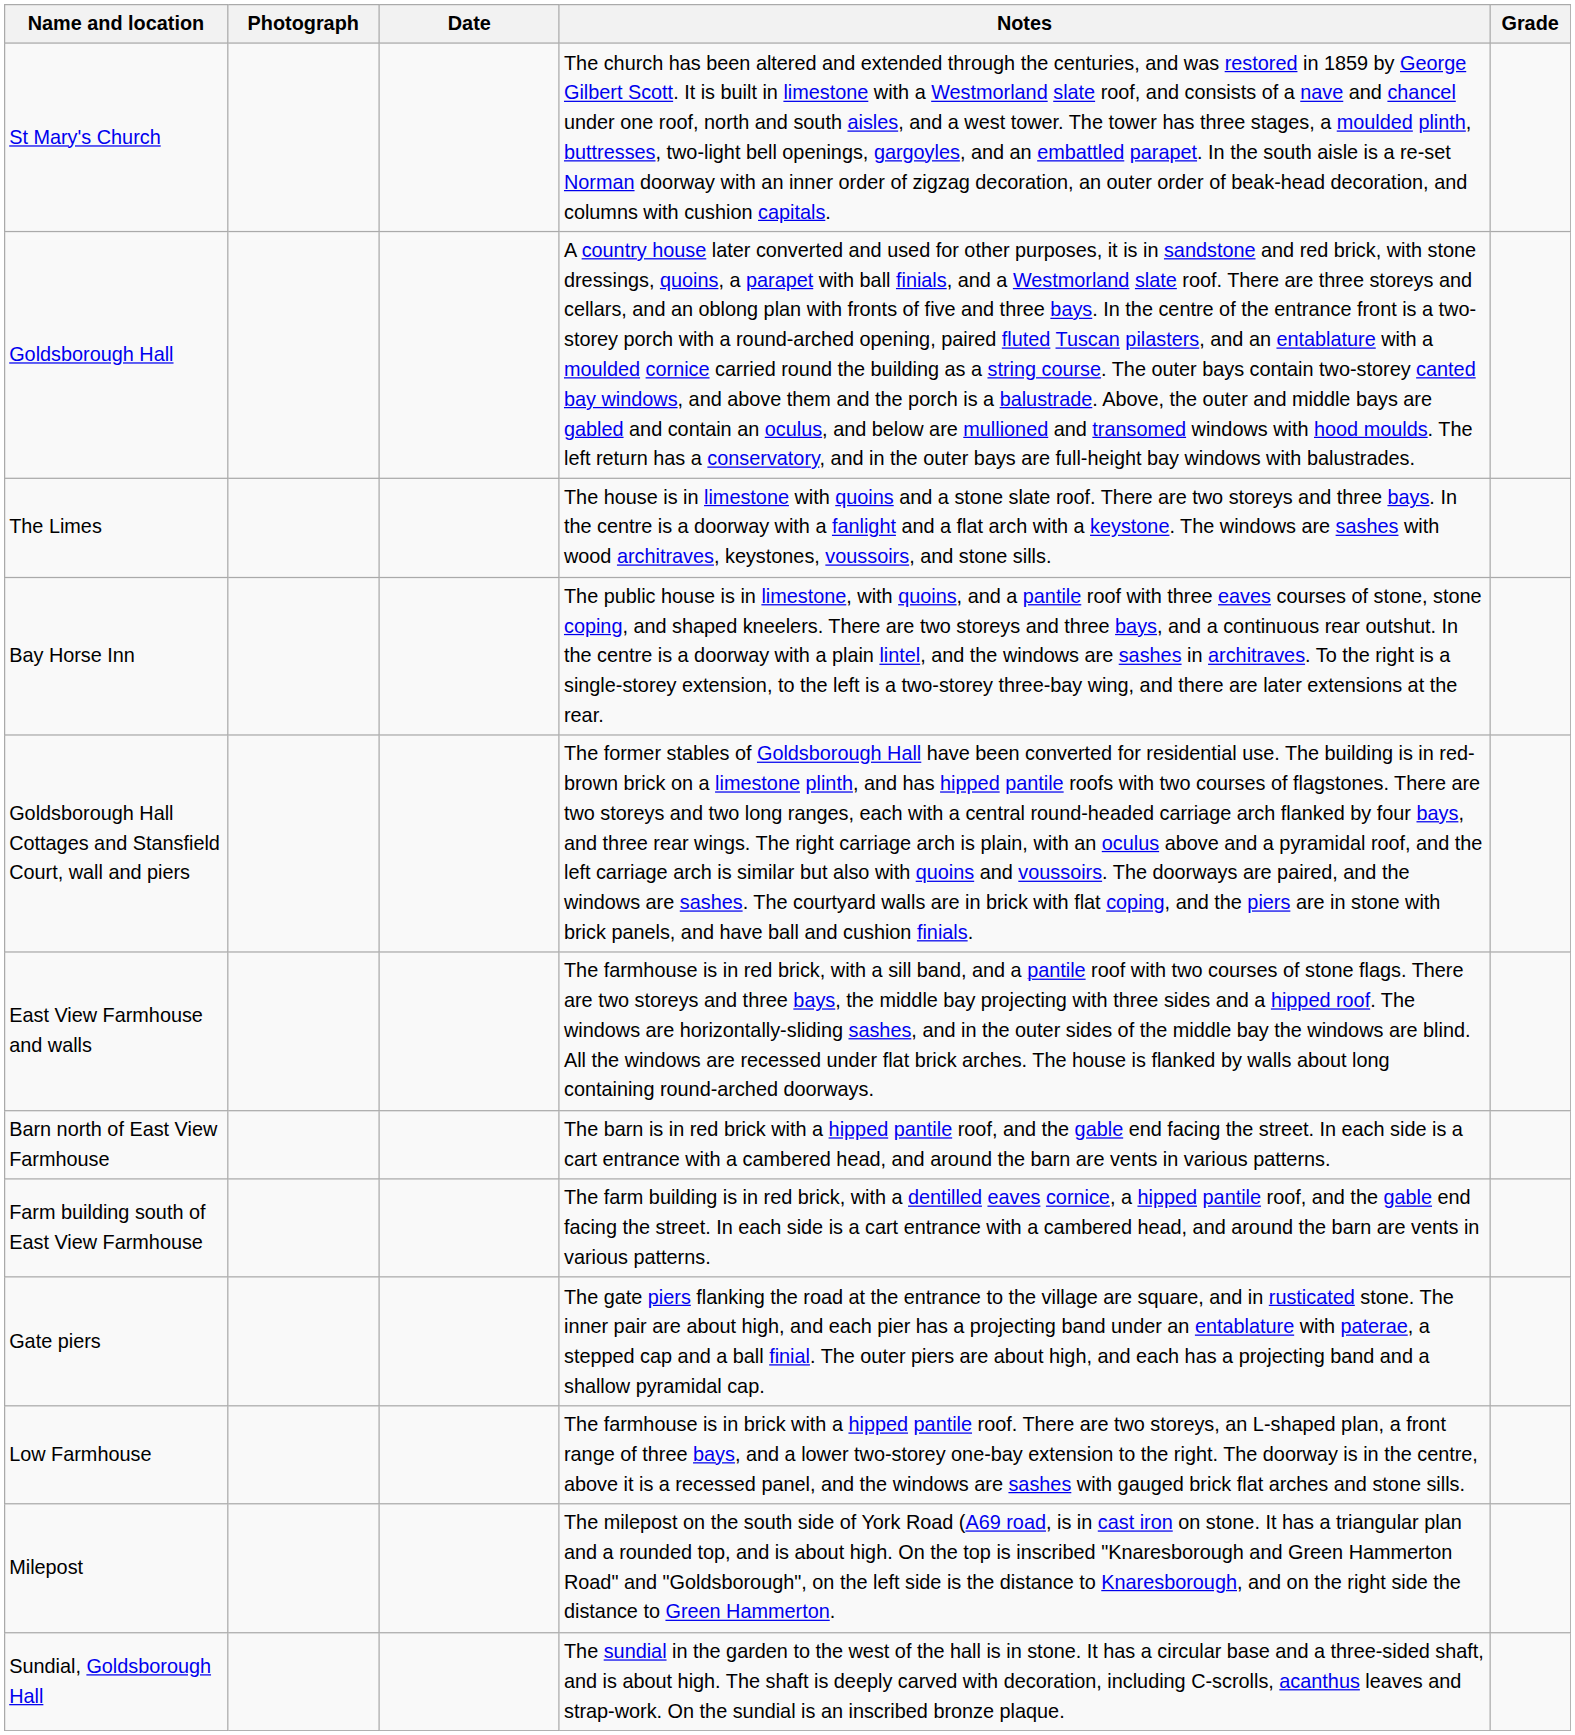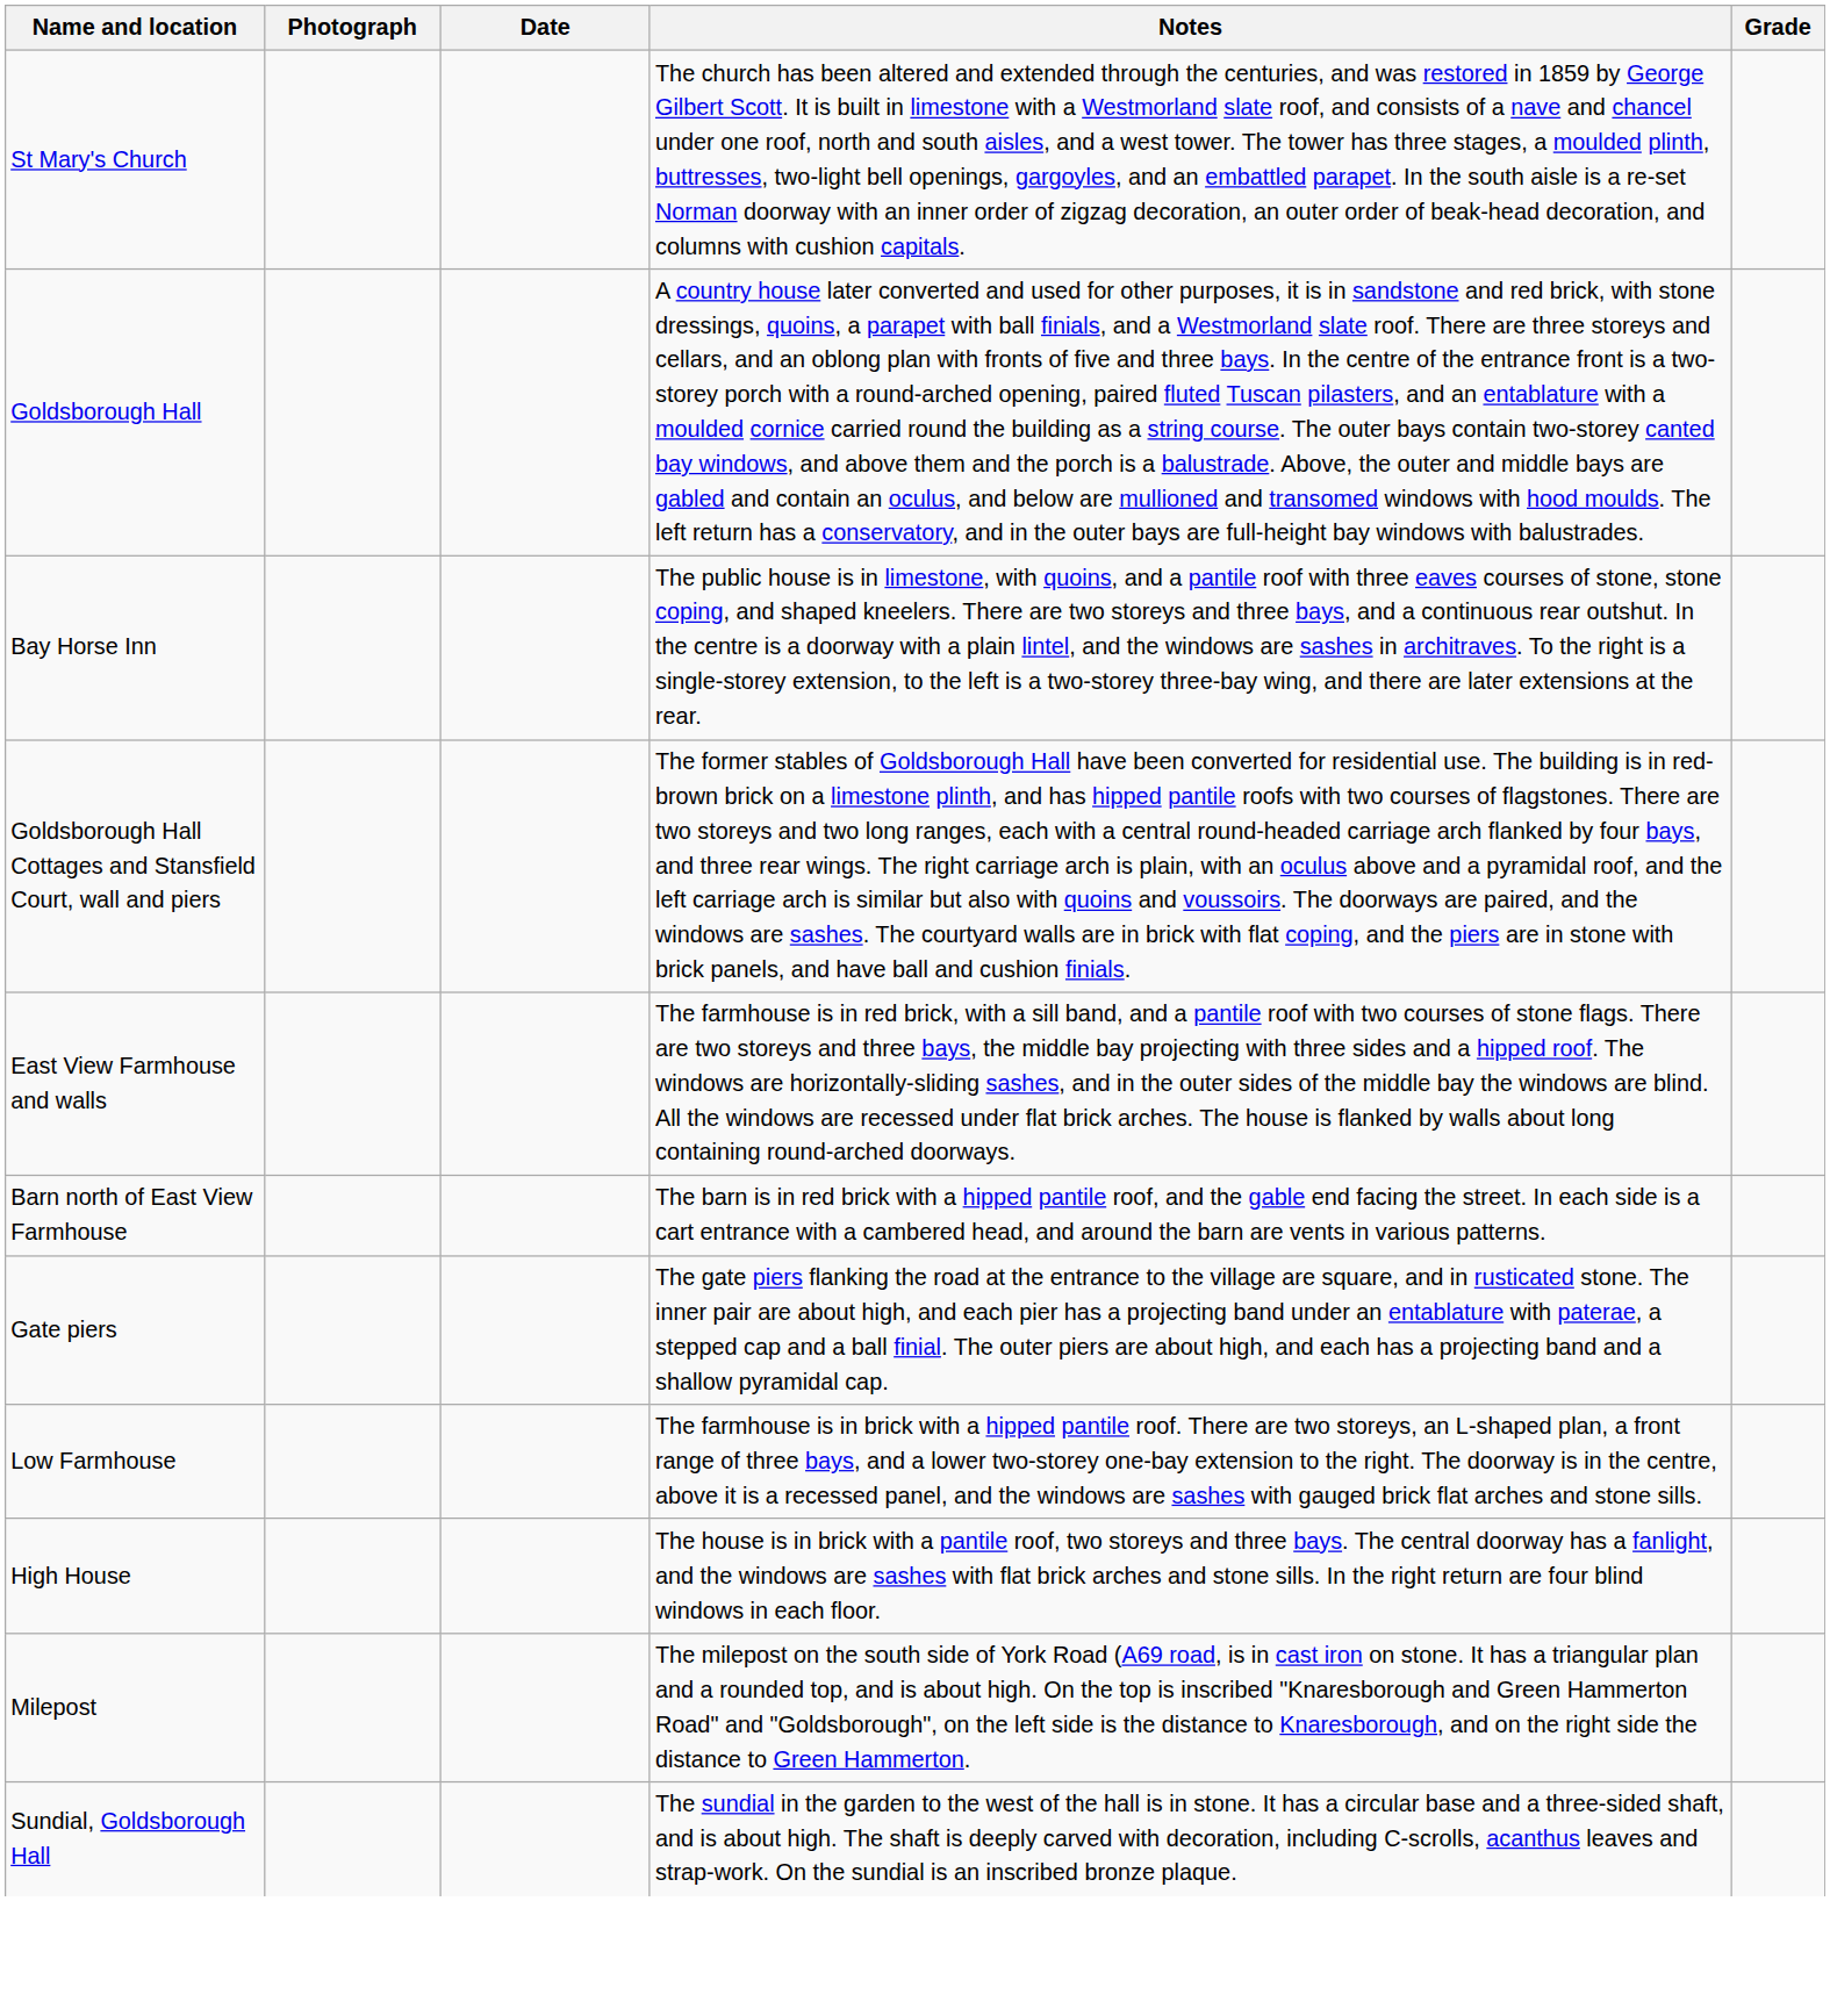- row: The Limes | The house is in limestone with quoins and a stone slate roof. There are two storeys and three bays. In the centre is a doorway with a fanlight and a flat arch with a keystone. The windows are sashes with wood architraves, keystones, voussoirs, and stone sills.
- row: Farm building south of East View Farmhouse | The farm building is in red brick, with a dentilled eaves cornice, a hipped pantile roof, and the gable end facing the street. In each side is a cart entrance with a cambered head, and around the barn are vents in various patterns.
+ row: High House | The house is in brick with a pantile roof, two storeys and three bays. The central doorway has a fanlight, and the windows are sashes with flat brick arches and stone sills. In the right return are four blind windows in each floor.
